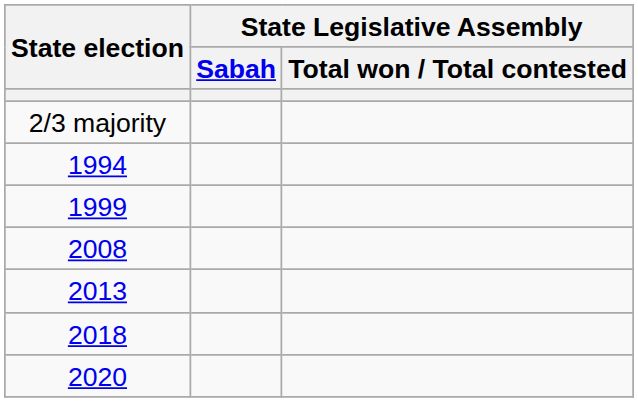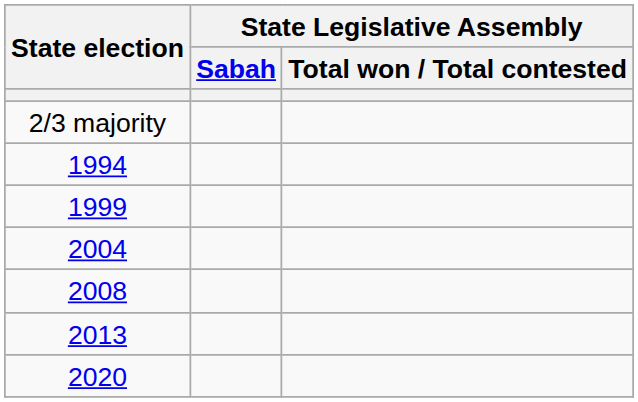+ row: 2004
- row: 2018
